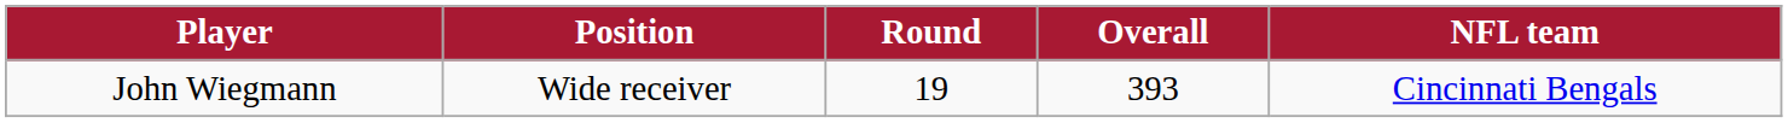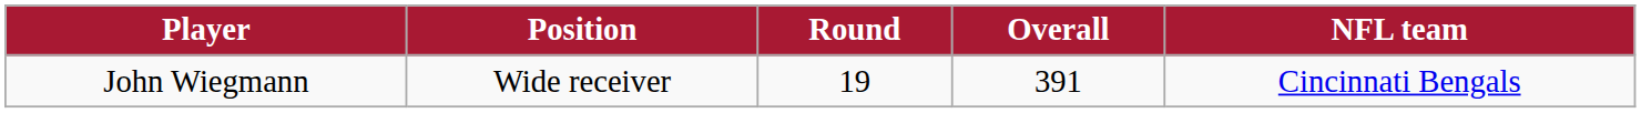John Wiegmann | Overall: 393 -> 391
